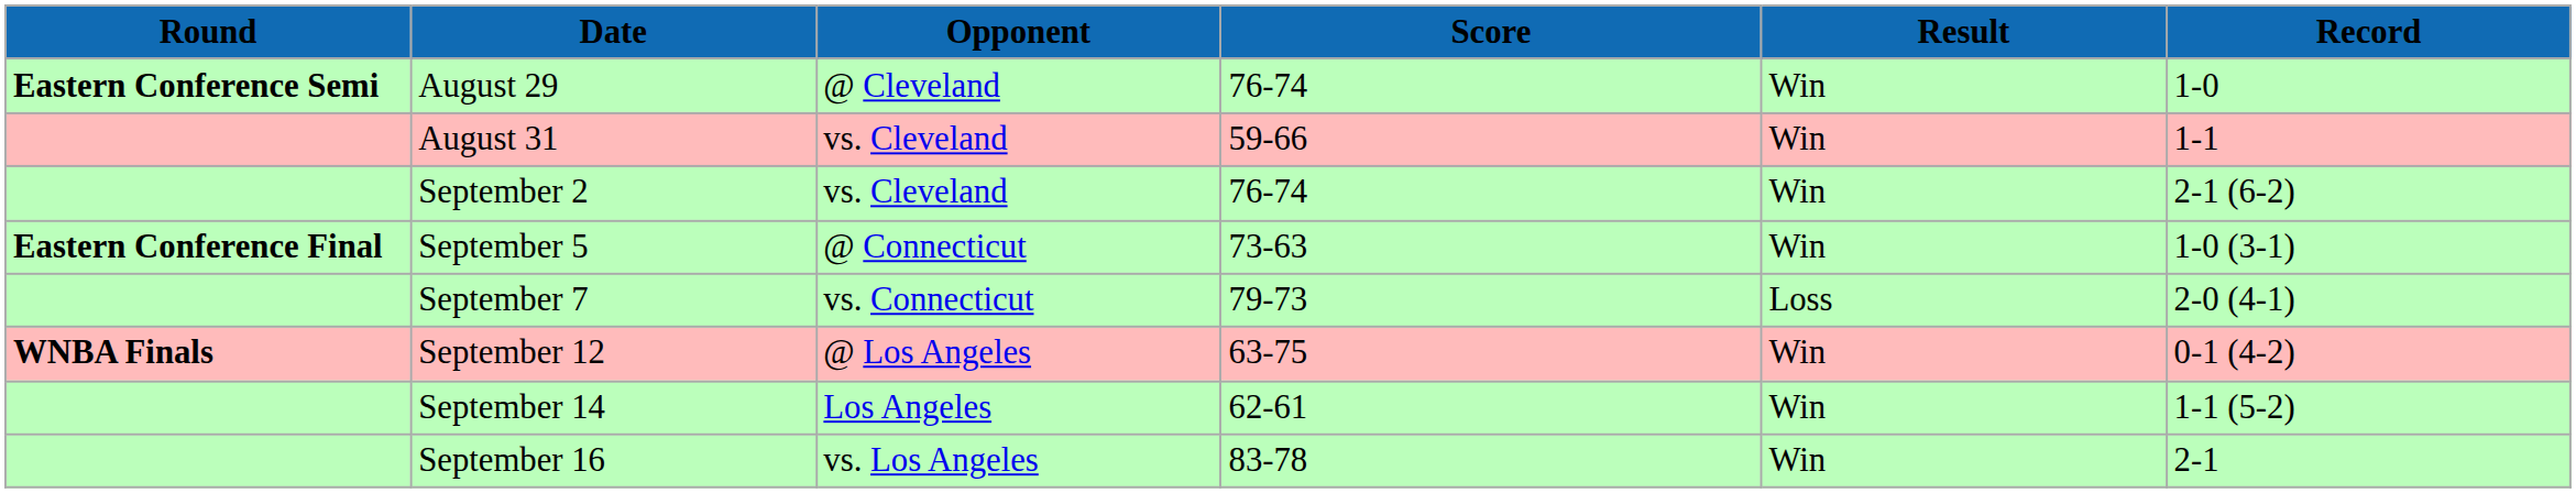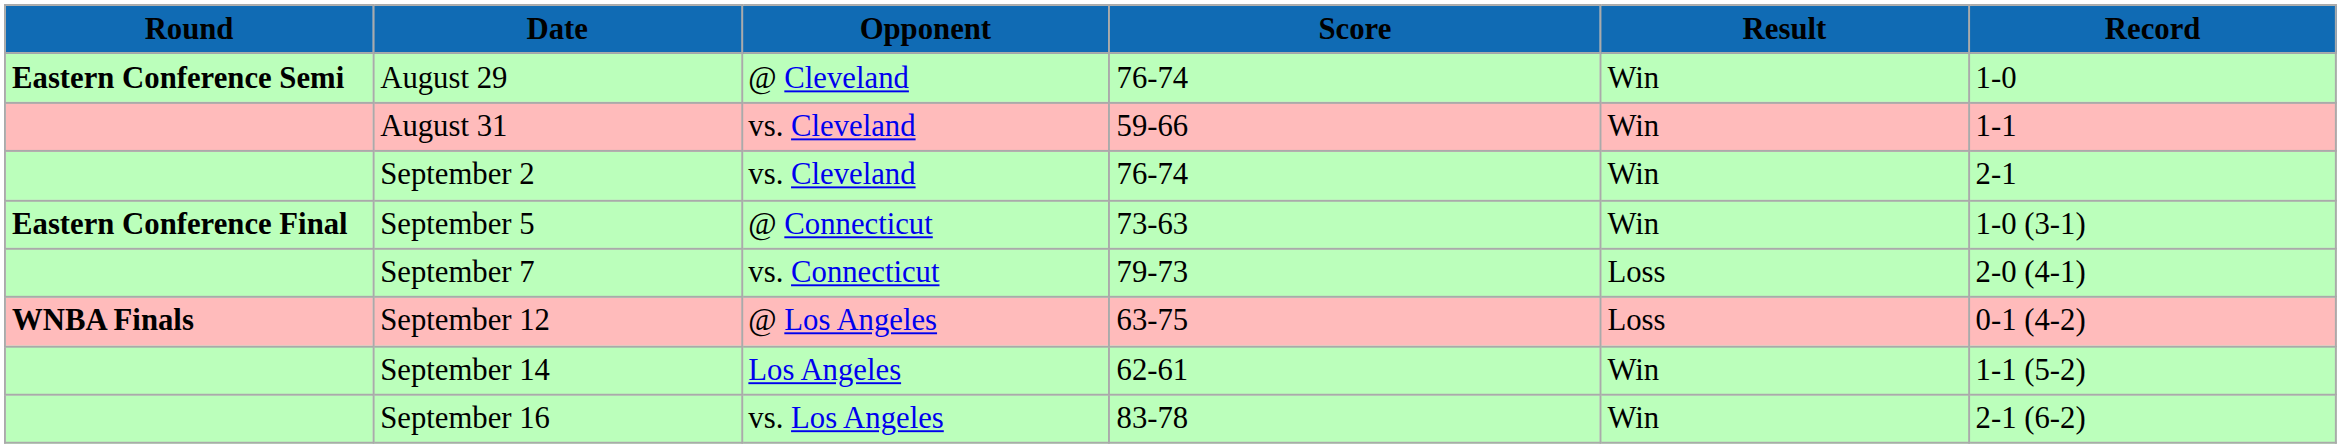September 2 | Record: 2-1 (6-2) -> 2-1
September 12 | Result: Win -> Loss
September 16 | Record: 2-1 -> 2-1 (6-2)
